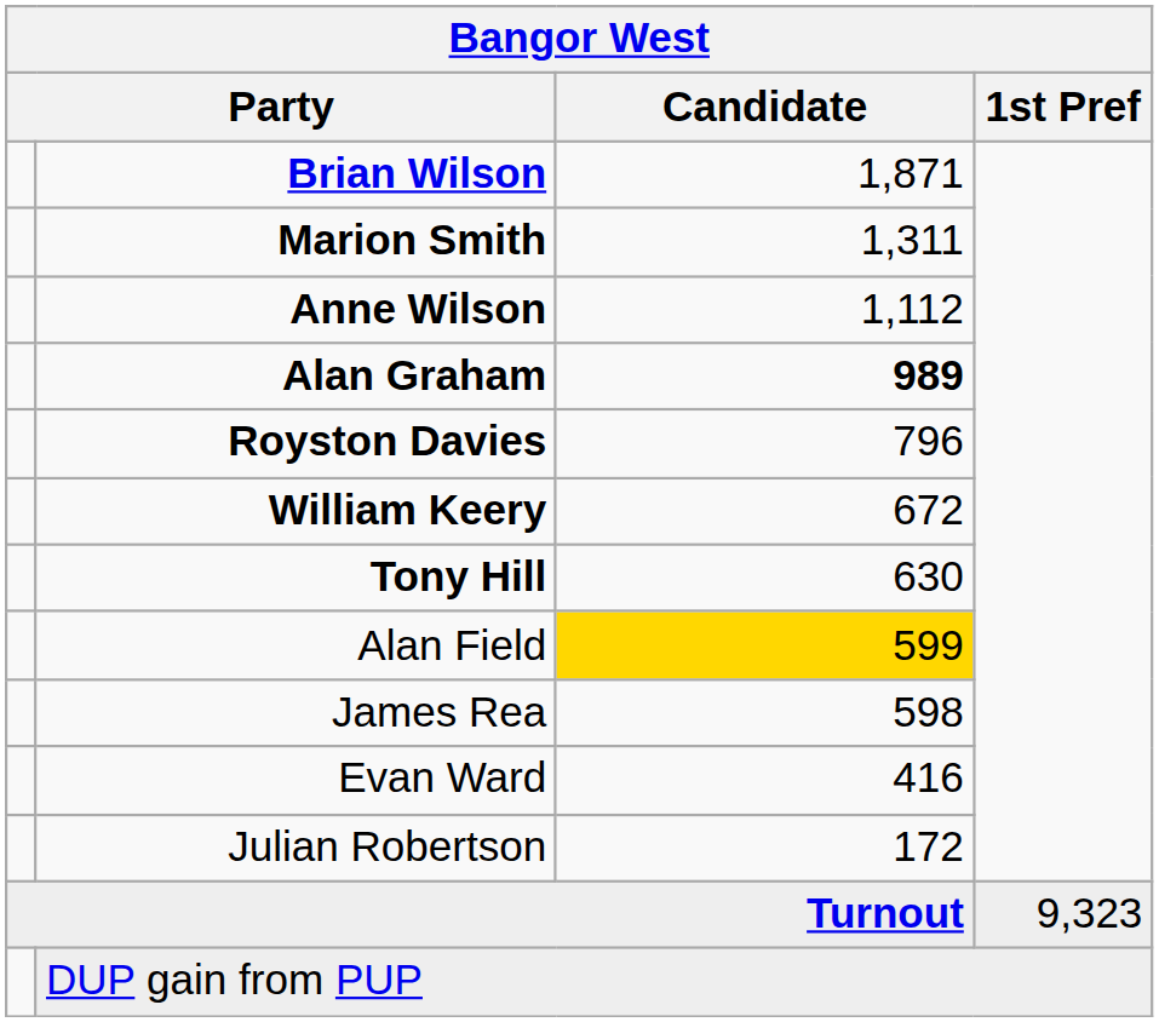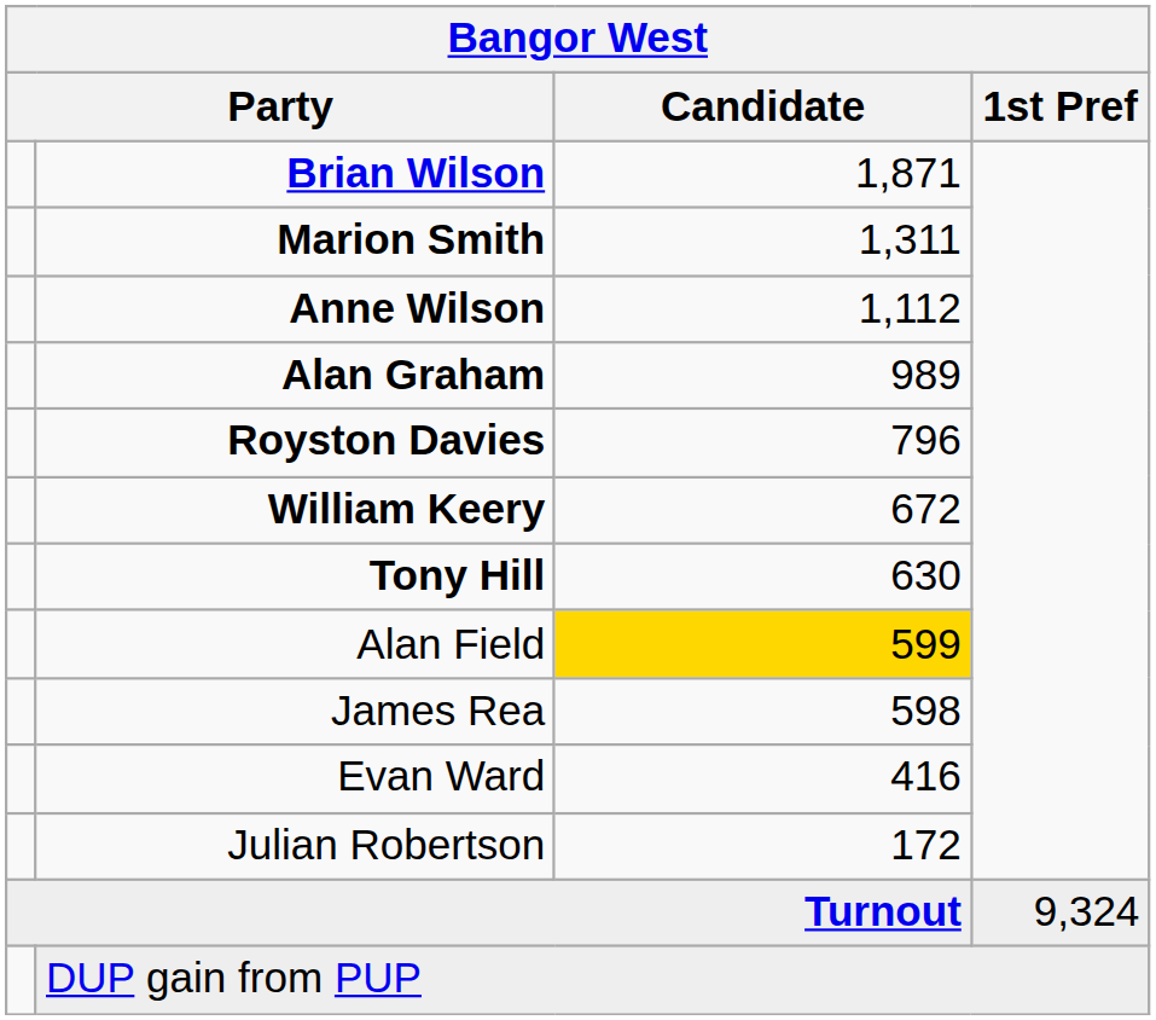Alan Graham | Candidate: bold -> normal
Turnout | 1st Pref: 9,323 -> 9,324
